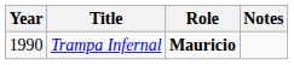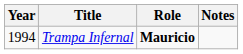Trampa Infernal | Year: 1990 -> 1994
